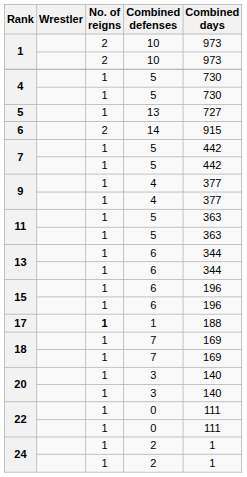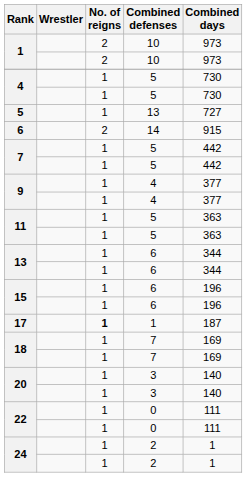17 | Combined days: 188 -> 187
